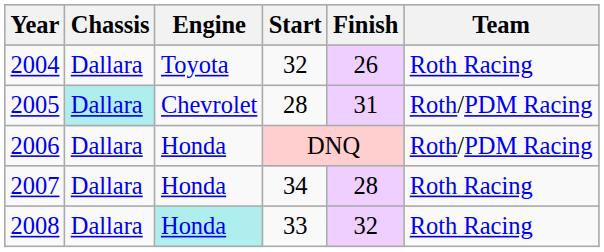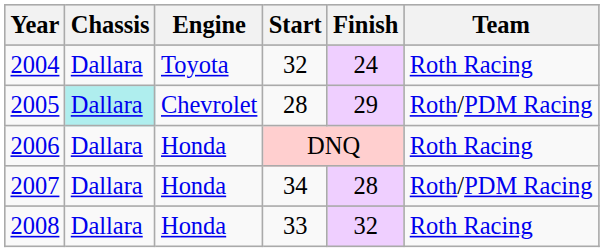2004 | Finish: 26 -> 24
2005 | Finish: 31 -> 29
2006 | Team: Roth/PDM Racing -> Roth Racing
2007 | Team: Roth Racing -> Roth/PDM Racing
2008 | Engine: paleturquoise background -> no background
